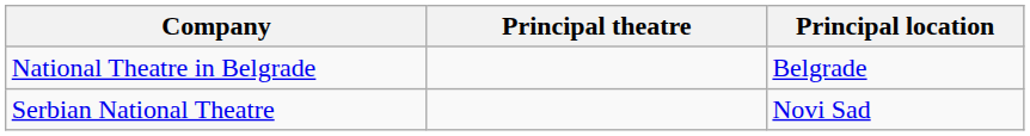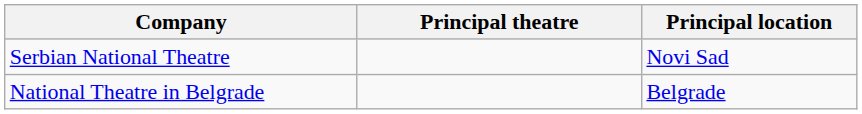rows swapped: National Theatre in Belgrade <-> Serbian National Theatre
